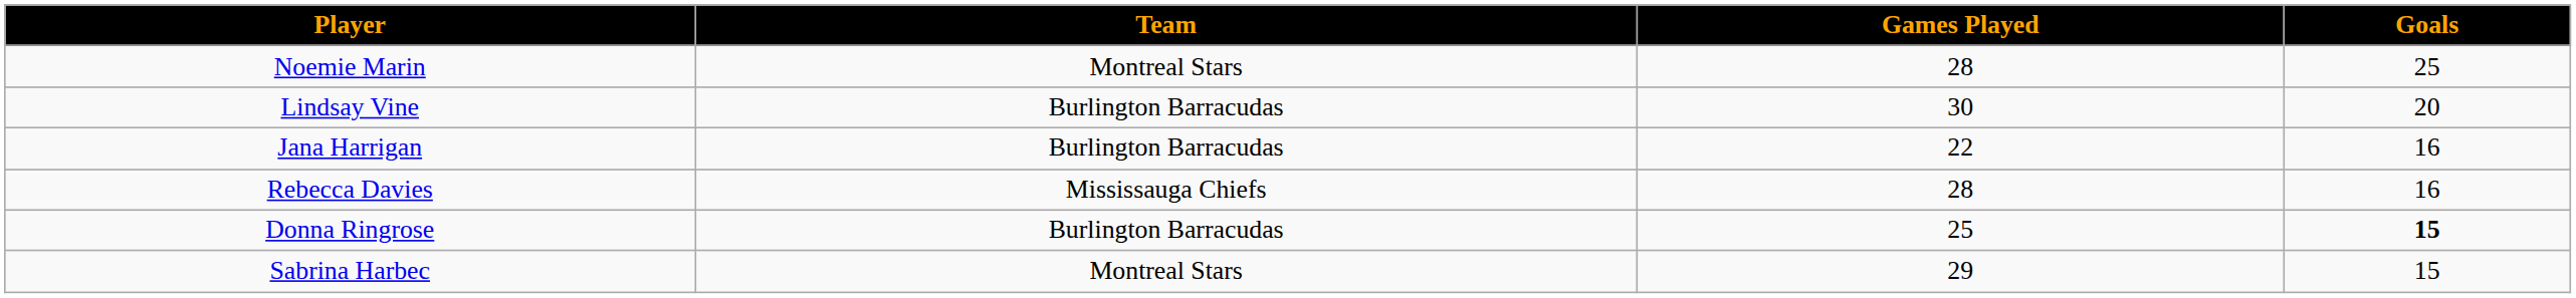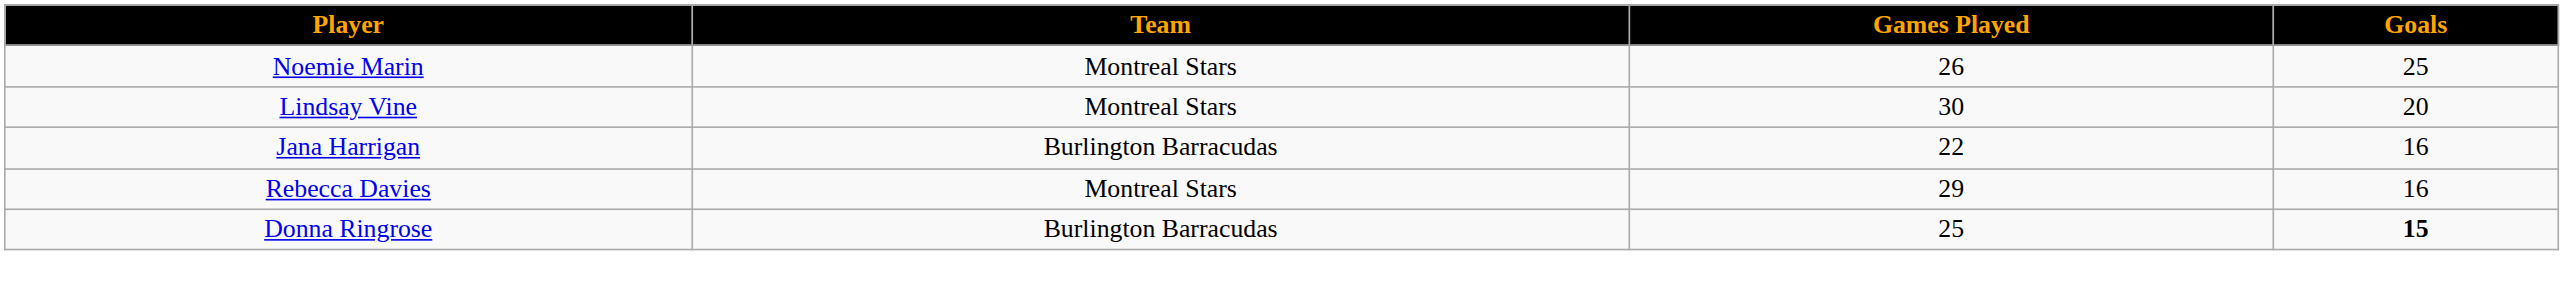Noemie Marin | Games Played: 28 -> 26
Lindsay Vine | Team: Burlington Barracudas -> Montreal Stars
Rebecca Davies | Team: Mississauga Chiefs -> Montreal Stars
Rebecca Davies | Games Played: 28 -> 29
- row: Sabrina Harbec | Montreal Stars | 29 | 15
